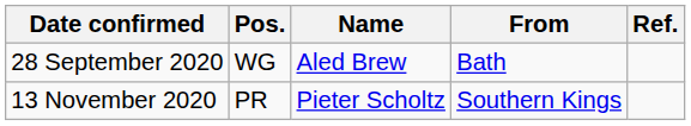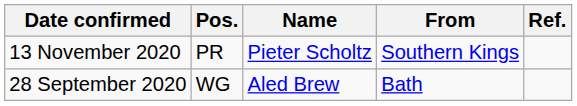rows swapped: 28 September 2020 <-> 13 November 2020
